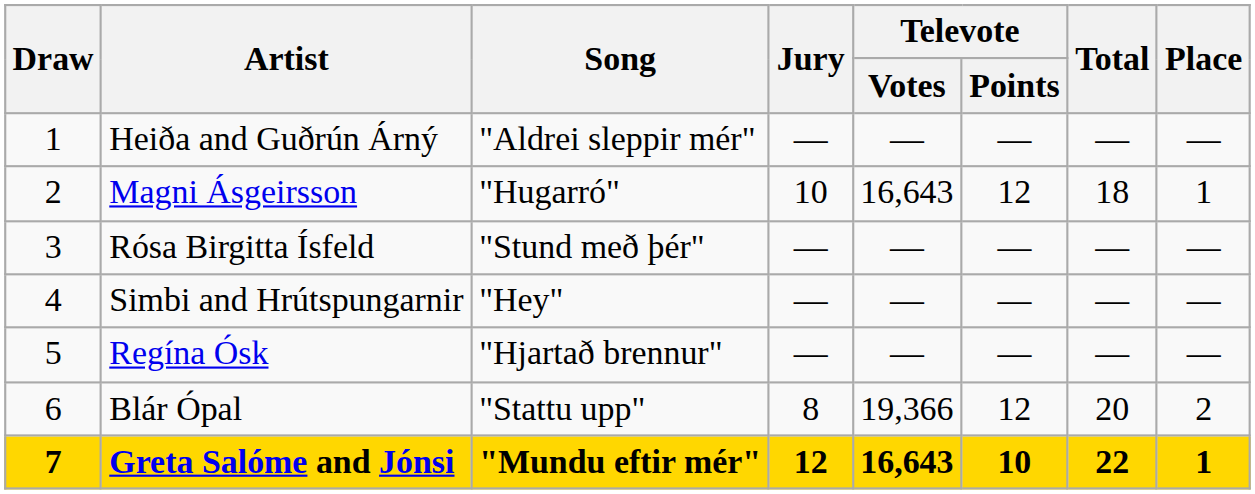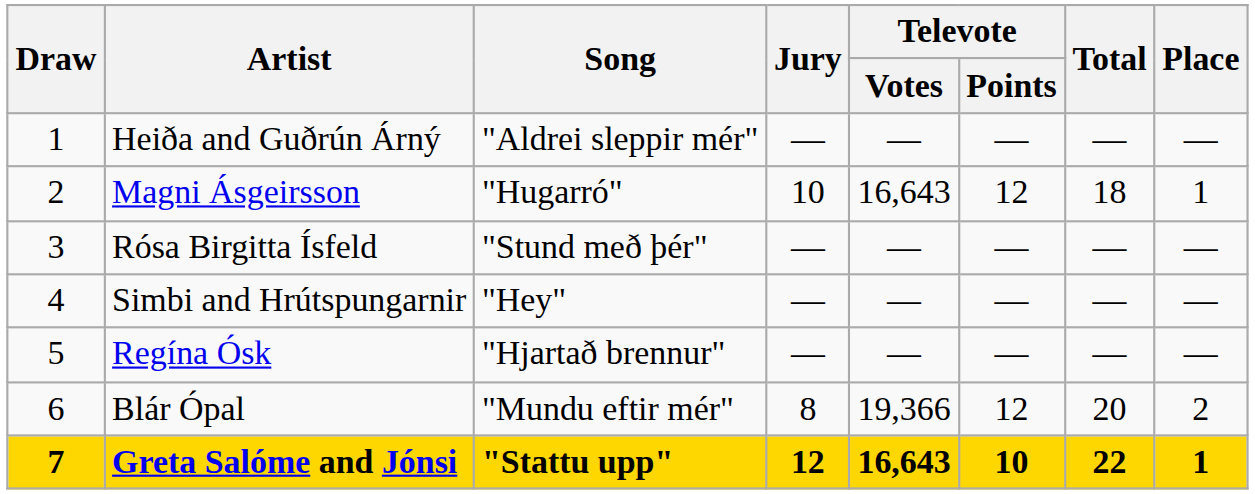Blár Ópal | Song: "Stattu upp" -> "Mundu eftir mér"
Greta Salóme and Jónsi | Song: "Mundu eftir mér" -> "Stattu upp"
